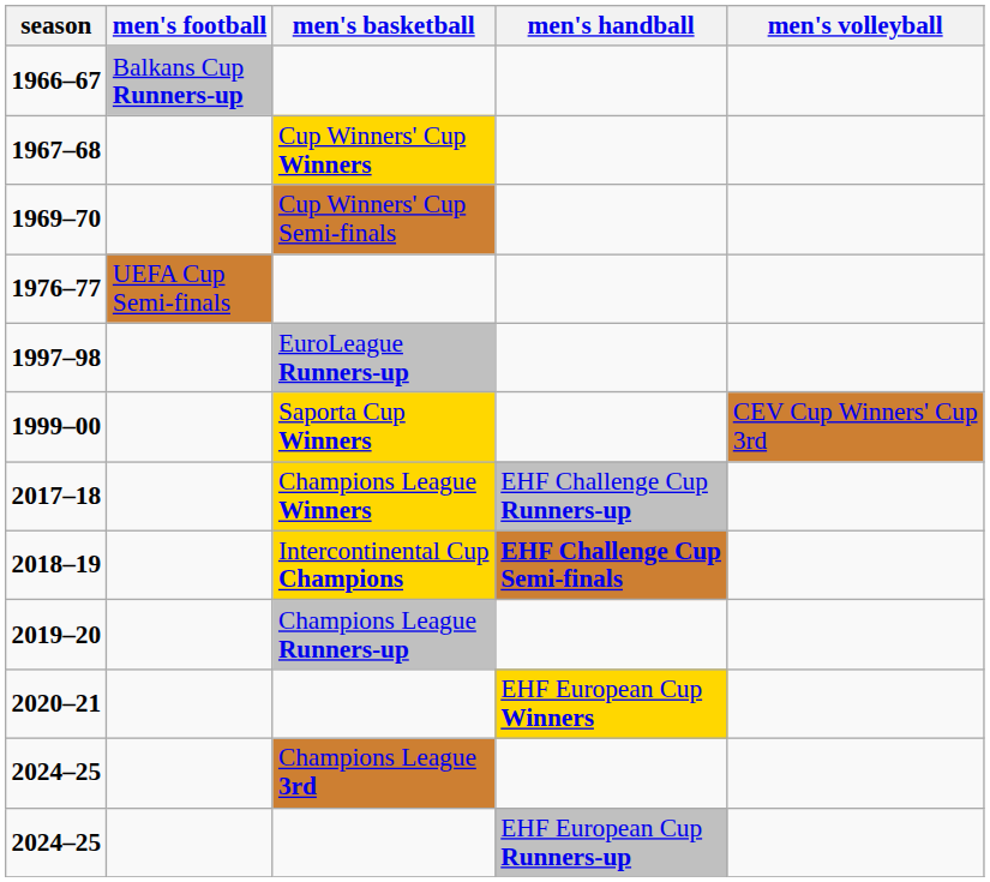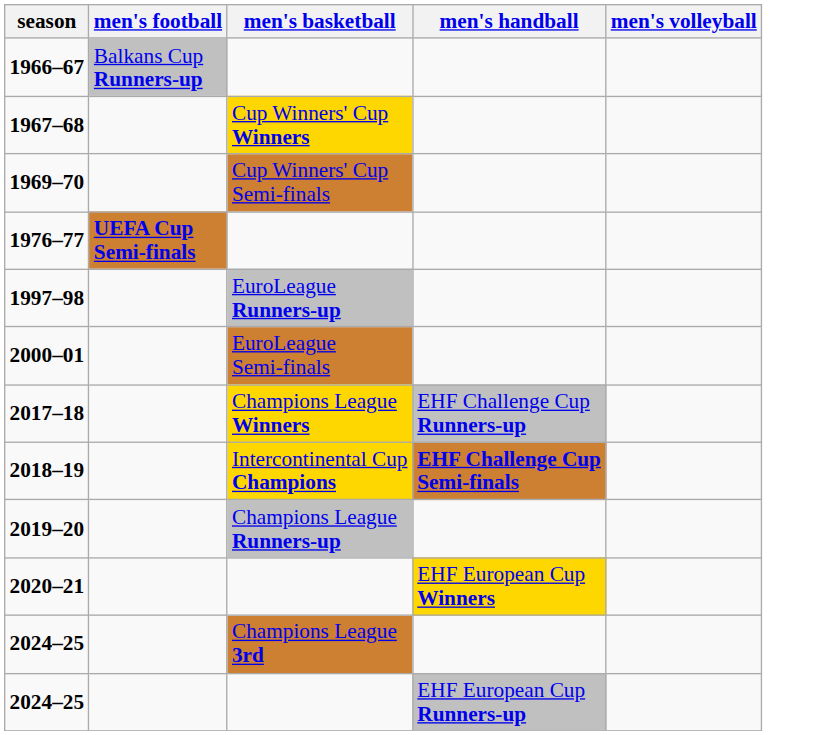1976–77 | men's football: normal -> bold
- row: 1999–00 | Saporta Cup Winners | CEV Cup Winners' Cup 3rd
+ row: 2000–01 | EuroLeague Semi-finals
